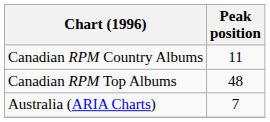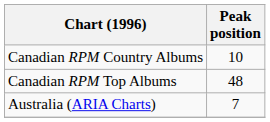Canadian RPM Country Albums | Peak position: 11 -> 10
